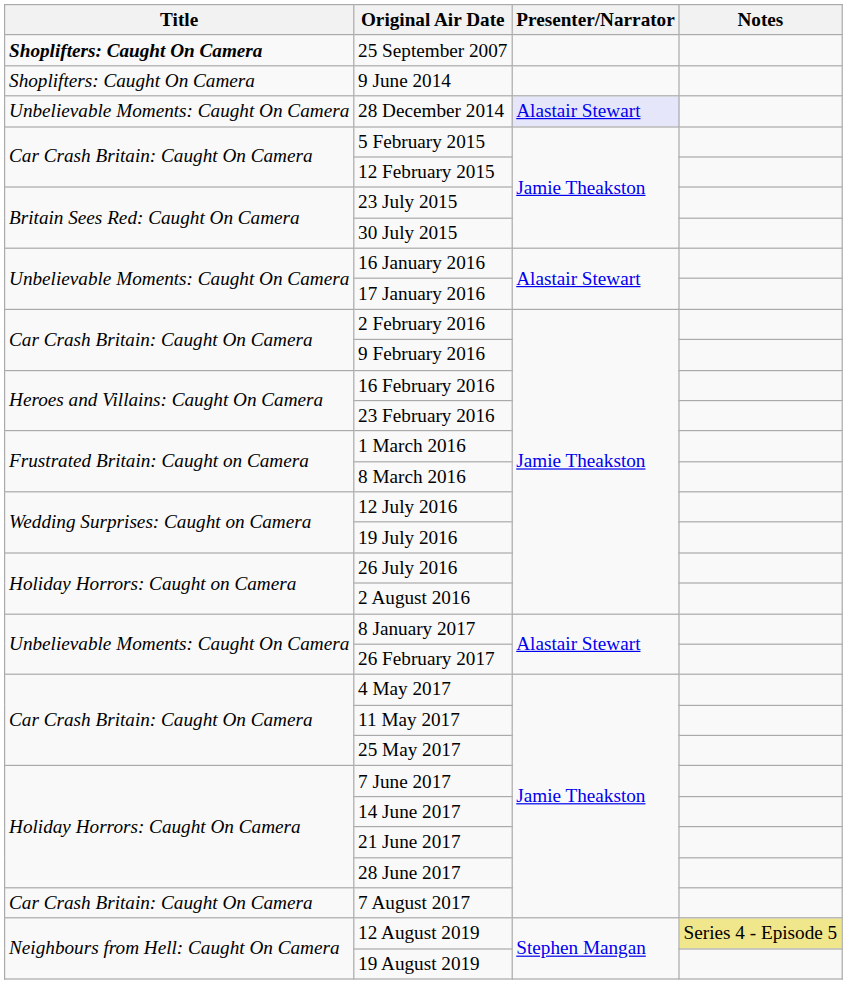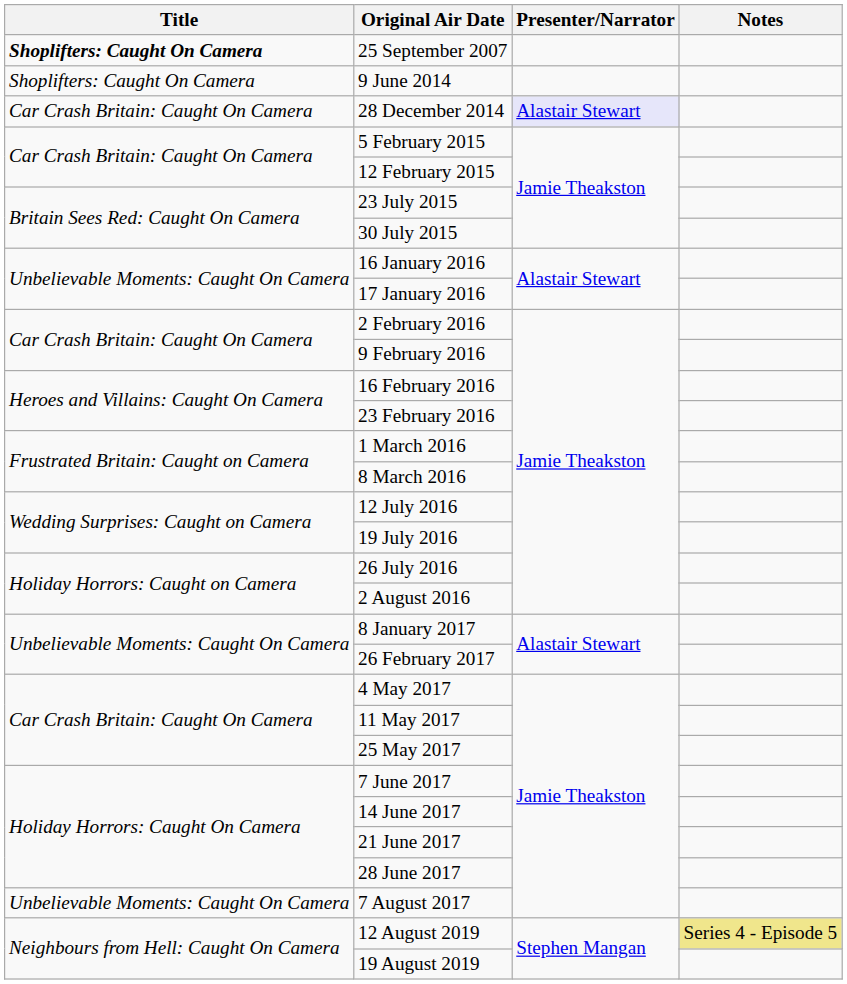28 December 2014 | Title: Unbelievable Moments: Caught On Camera -> Car Crash Britain: Caught On Camera
7 August 2017 | Title: Car Crash Britain: Caught On Camera -> Unbelievable Moments: Caught On Camera
